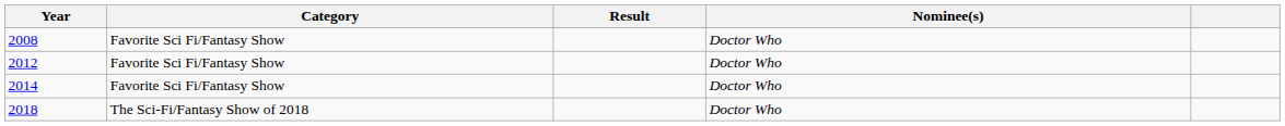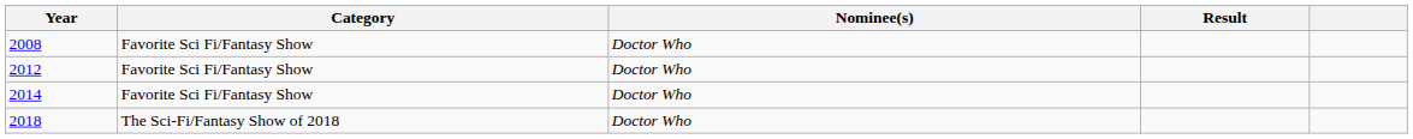columns swapped: Nominee(s) <-> Result
